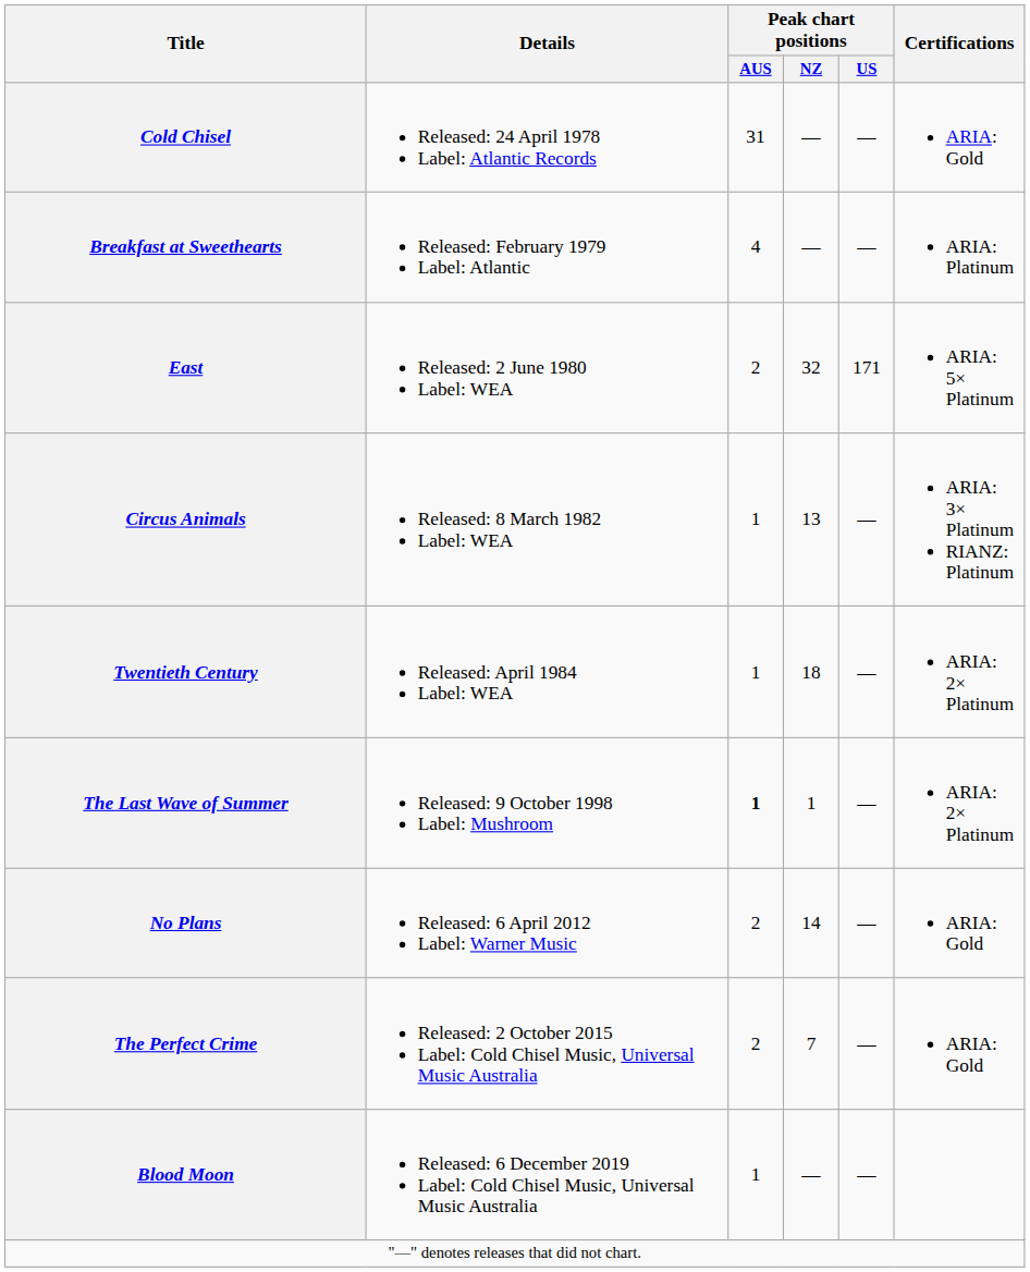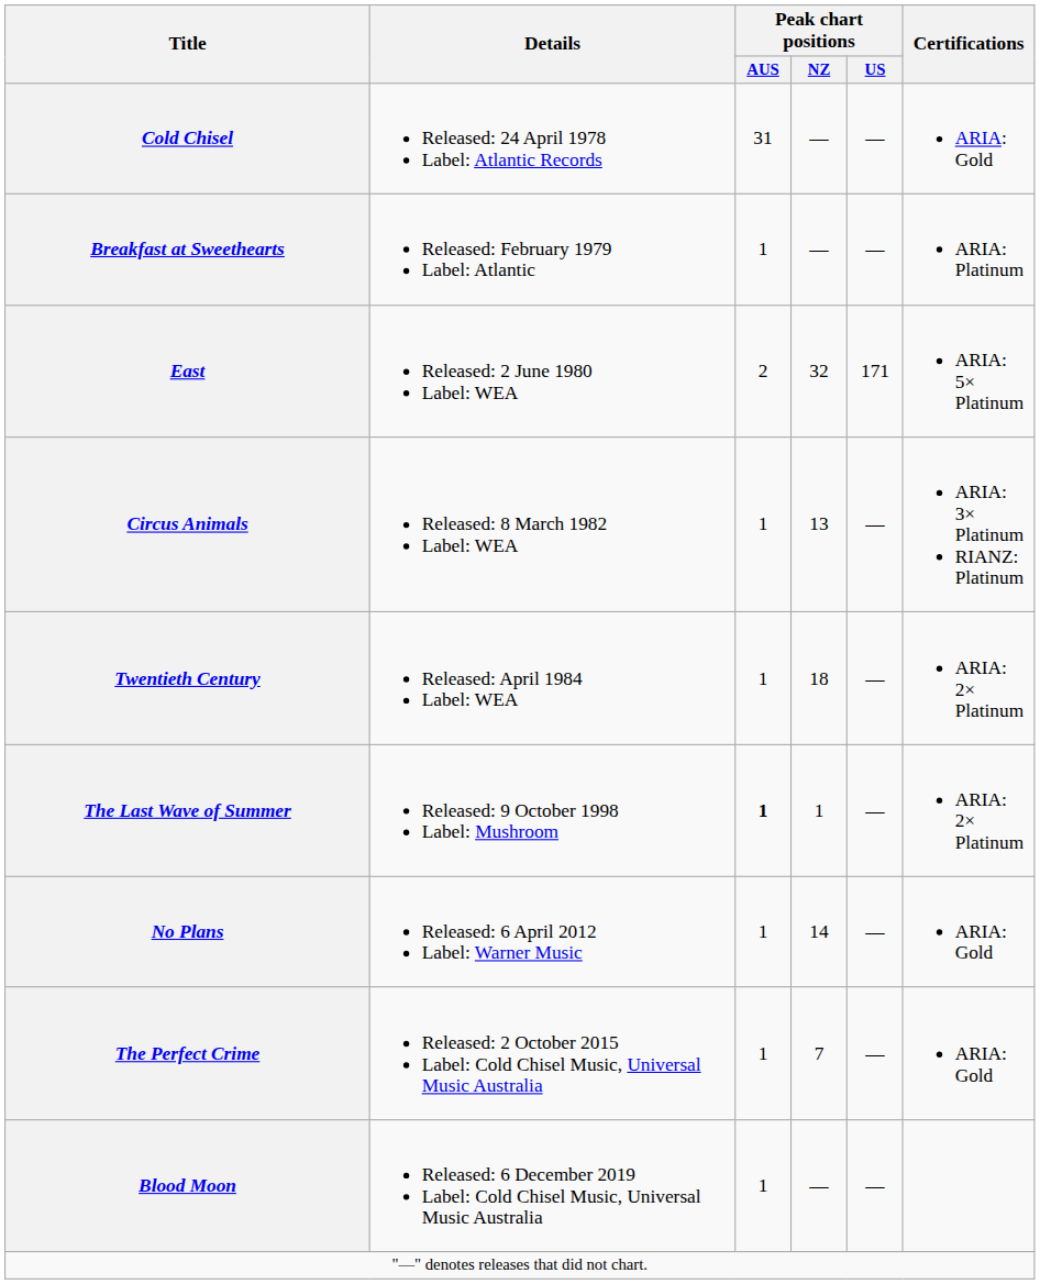Breakfast at Sweethearts | Peak chart positions / AUS: 4 -> 1
No Plans | Peak chart positions / AUS: 2 -> 1
The Perfect Crime | Peak chart positions / AUS: 2 -> 1
